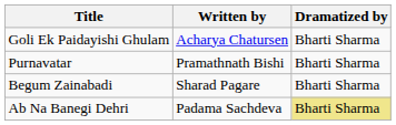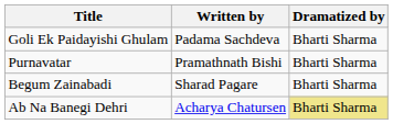Goli Ek Paidayishi Ghulam | Written by: Acharya Chatursen -> Padama Sachdeva
Ab Na Banegi Dehri | Written by: Padama Sachdeva -> Acharya Chatursen
